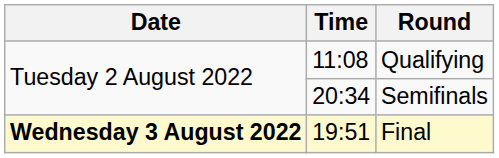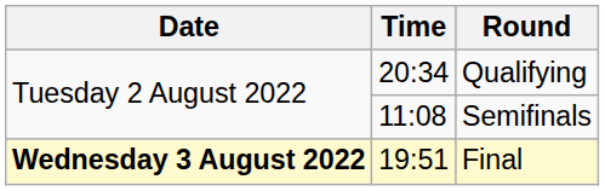Qualifying | Time: 11:08 -> 20:34
Semifinals | Time: 20:34 -> 11:08
